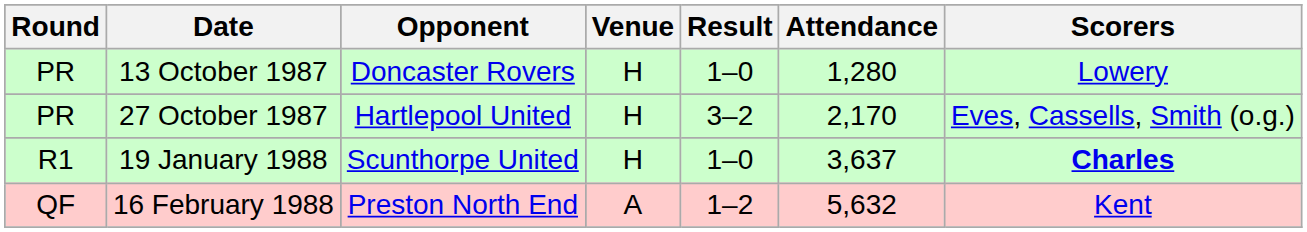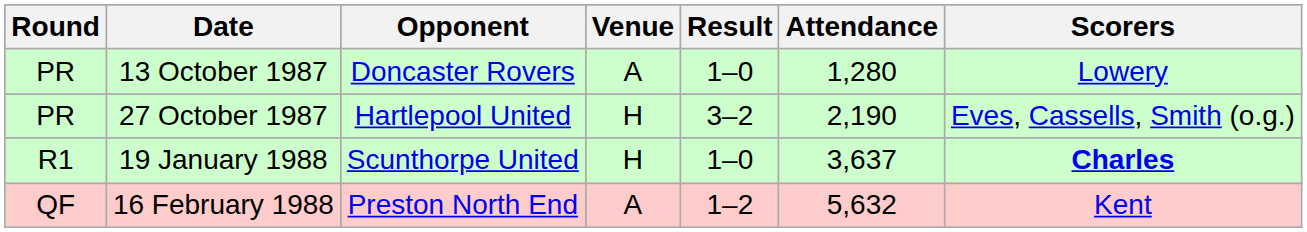13 October 1987 | Venue: H -> A
27 October 1987 | Attendance: 2,170 -> 2,190
